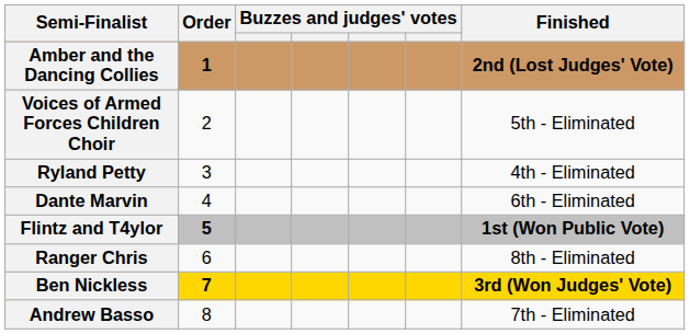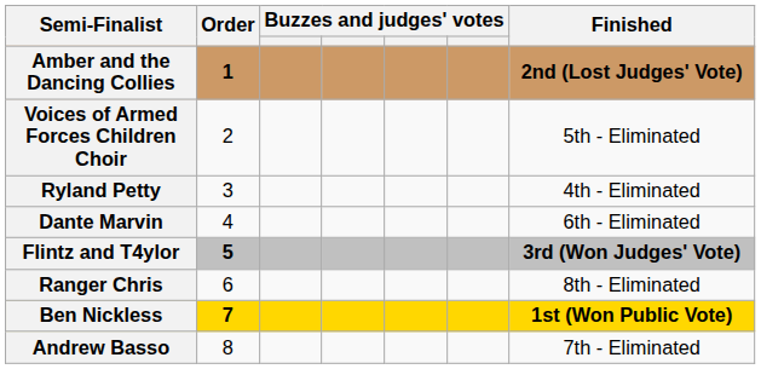Flintz and T4ylor | Finished: 1st (Won Public Vote) -> 3rd (Won Judges' Vote)
Ben Nickless | Finished: 3rd (Won Judges' Vote) -> 1st (Won Public Vote)
